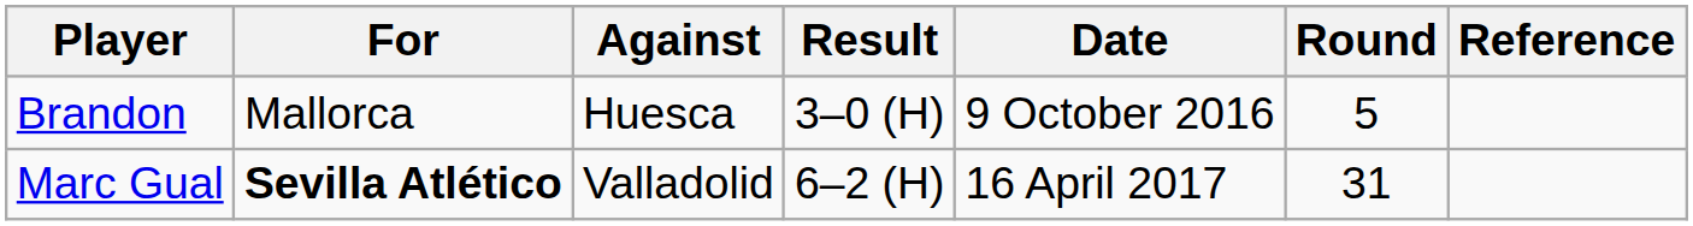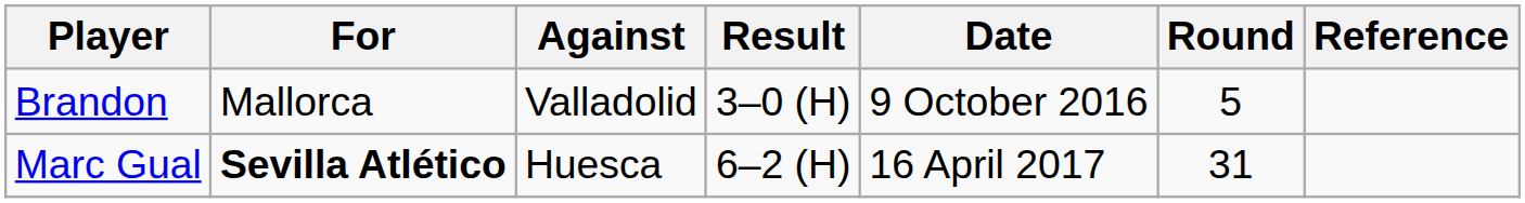Brandon | Against: Huesca -> Valladolid
Marc Gual | Against: Valladolid -> Huesca
